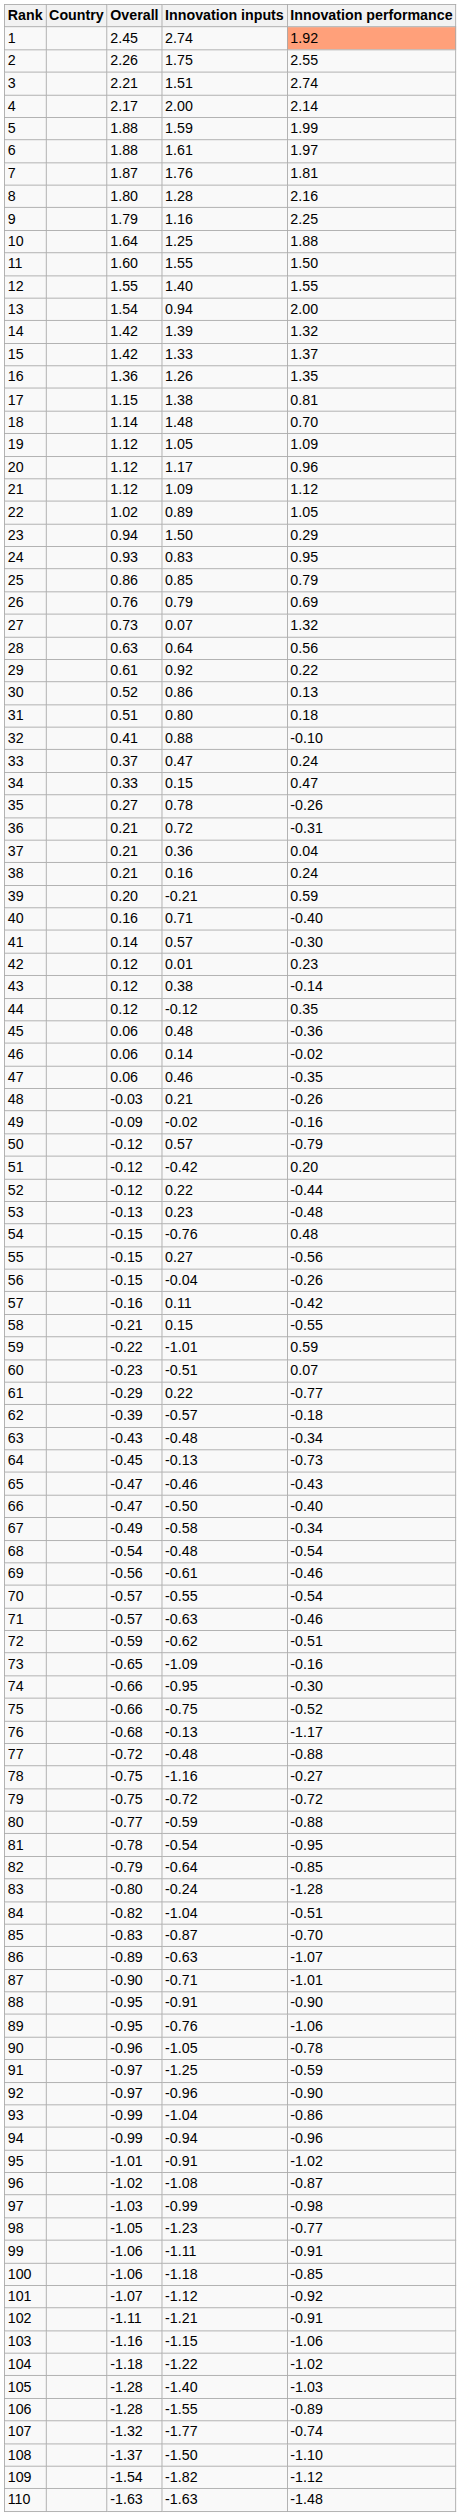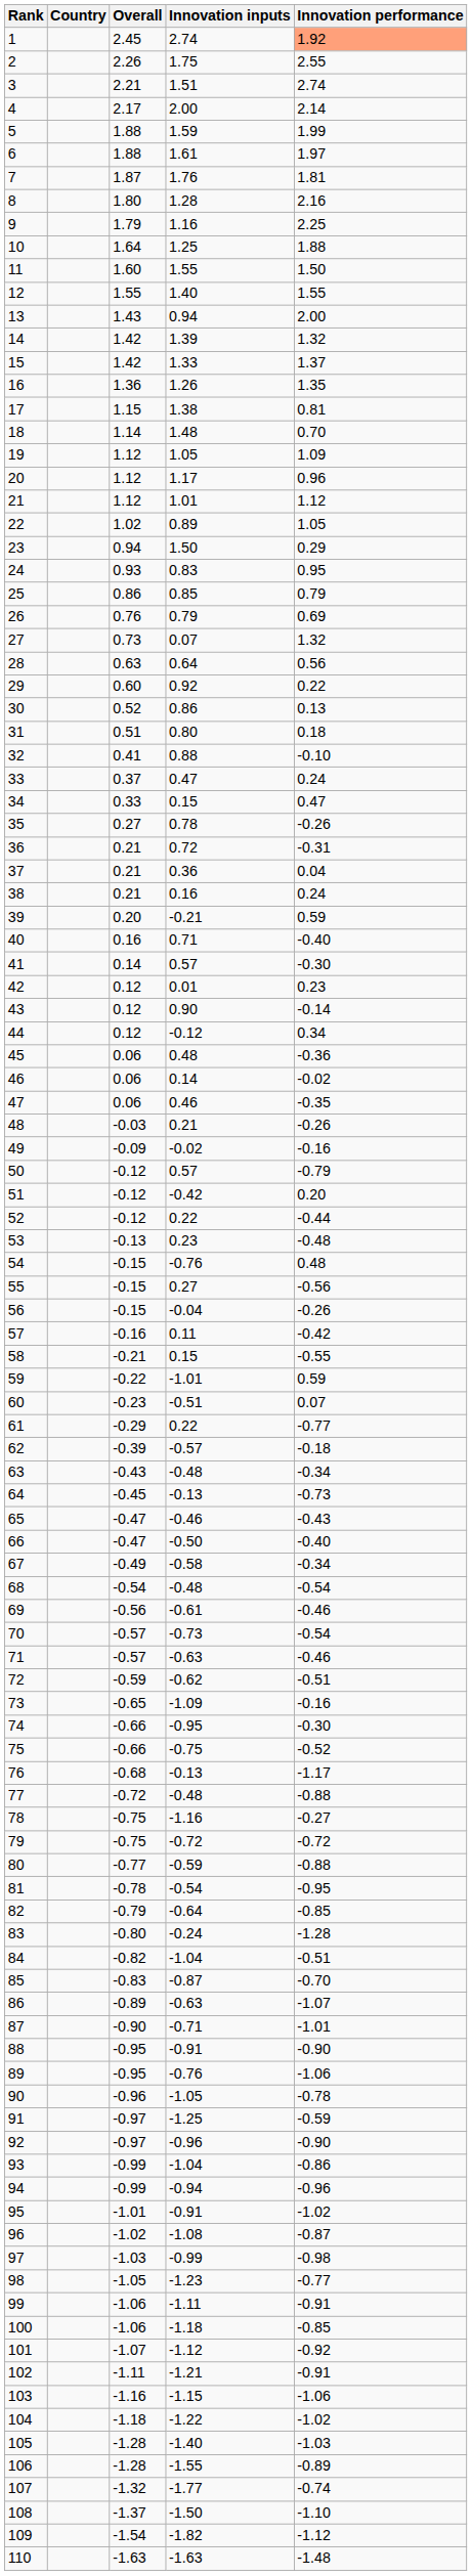13 | Overall: 1.54 -> 1.43
21 | Innovation inputs: 1.09 -> 1.01
29 | Overall: 0.61 -> 0.60
43 | Innovation inputs: 0.38 -> 0.90
44 | Innovation performance: 0.35 -> 0.34
70 | Innovation inputs: -0.55 -> -0.73
